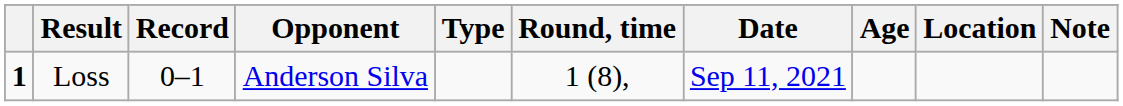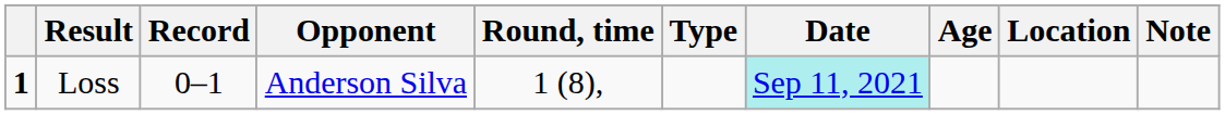columns swapped: Type <-> Round, time
Loss | Date: no background -> paleturquoise background
